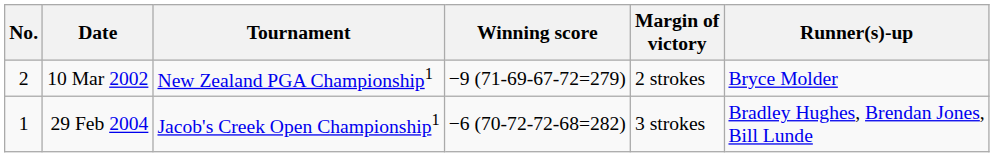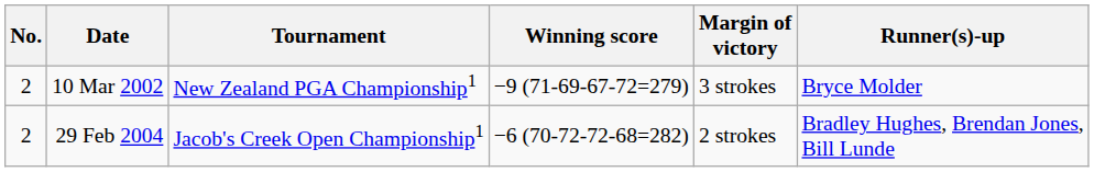10 Mar 2002 | Margin of victory: 2 strokes -> 3 strokes
29 Feb 2004 | No.: 1 -> 2
29 Feb 2004 | Margin of victory: 3 strokes -> 2 strokes
